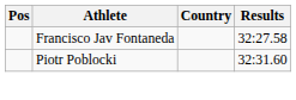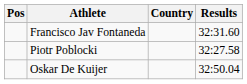Francisco Jav Fontaneda | Results: 32:27.58 -> 32:31.60
Piotr Poblocki | Results: 32:31.60 -> 32:27.58
+ row: Oskar De Kuijer | 32:50.04
